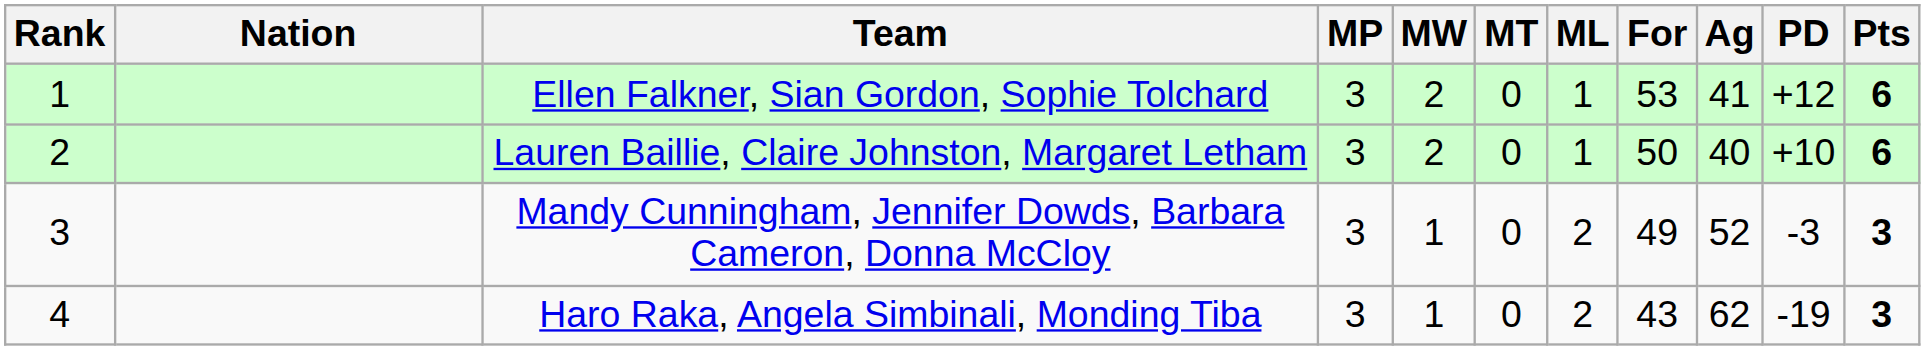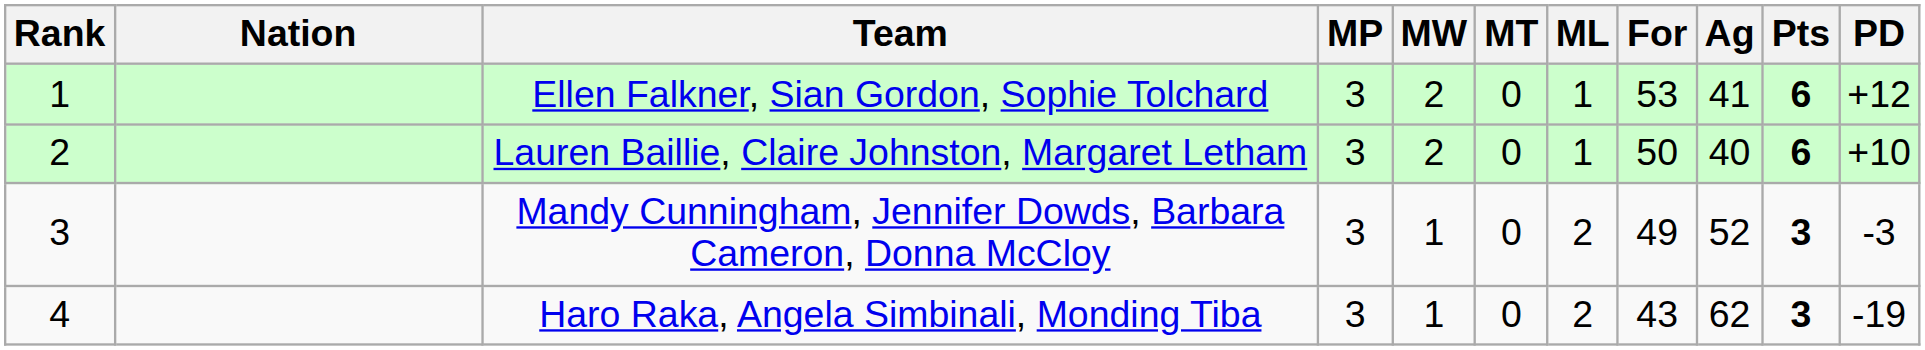columns swapped: PD <-> Pts
